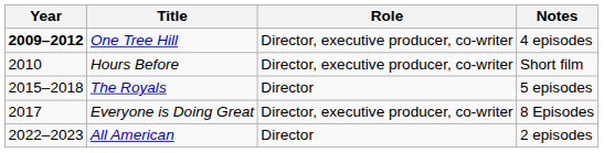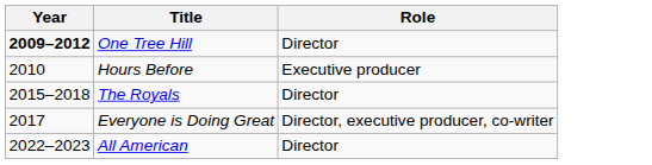- column: Notes | 4 episodes | Short film | 5 episodes | 8 Episodes | 2 episodes
One Tree Hill | Role: Director, executive producer, co-writer -> Director
Hours Before | Role: Director, executive producer, co-writer -> Executive producer
